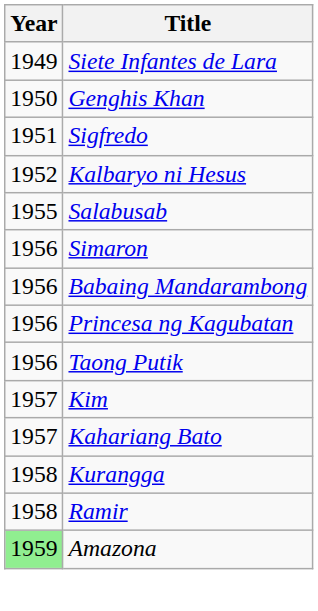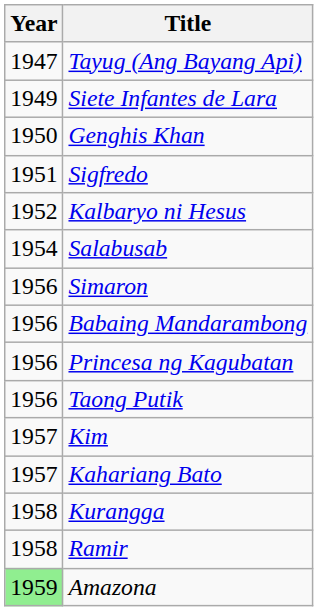+ row: 1947 | Tayug (Ang Bayang Api)
Salabusab | Year: 1955 -> 1954
